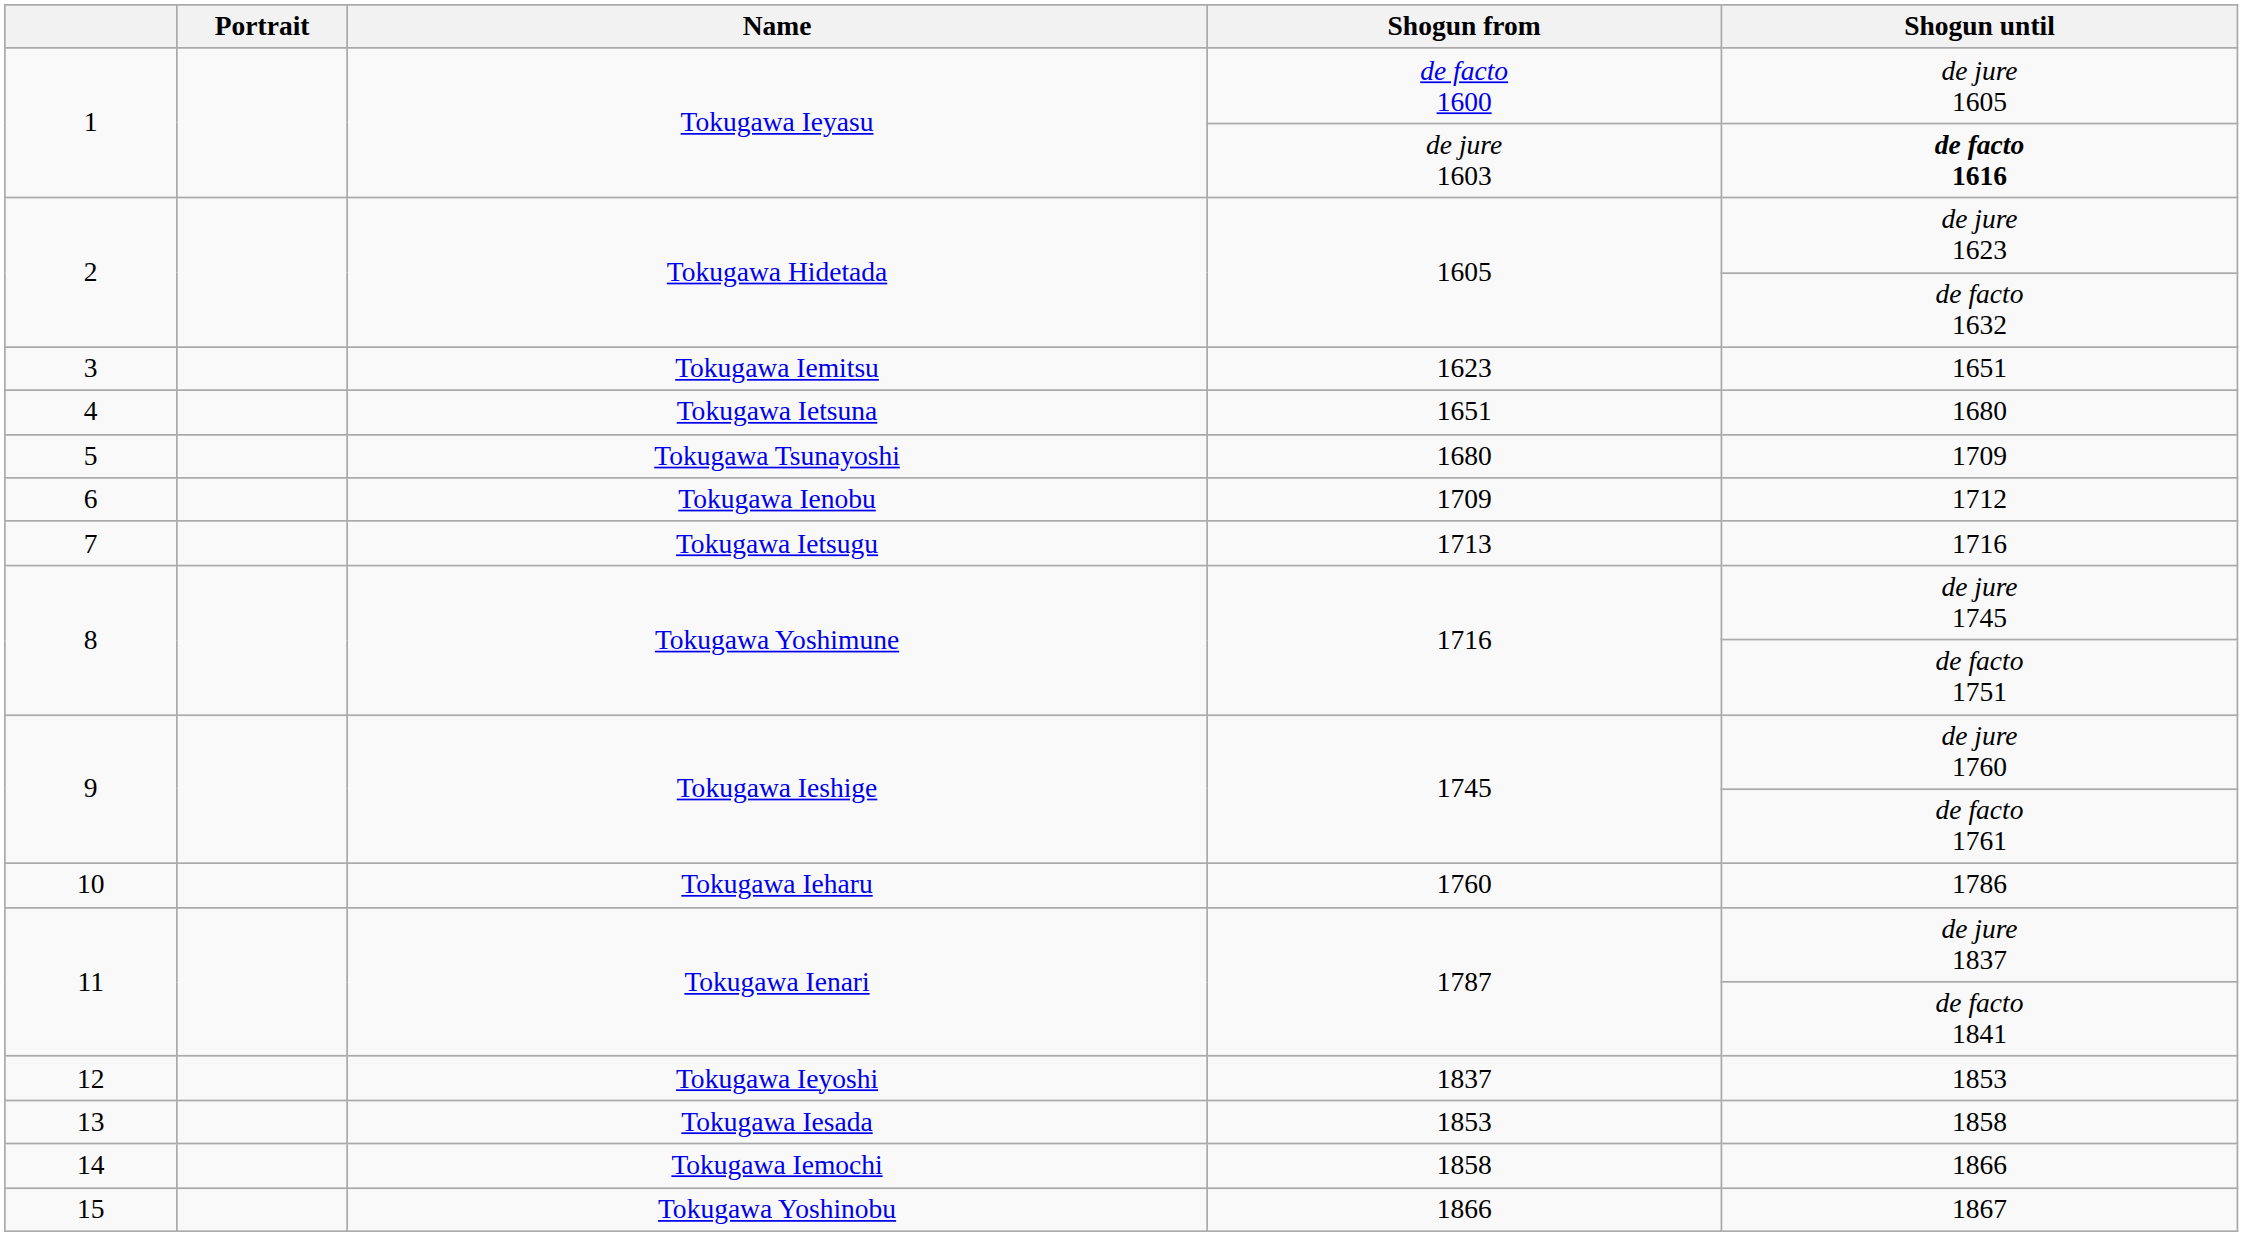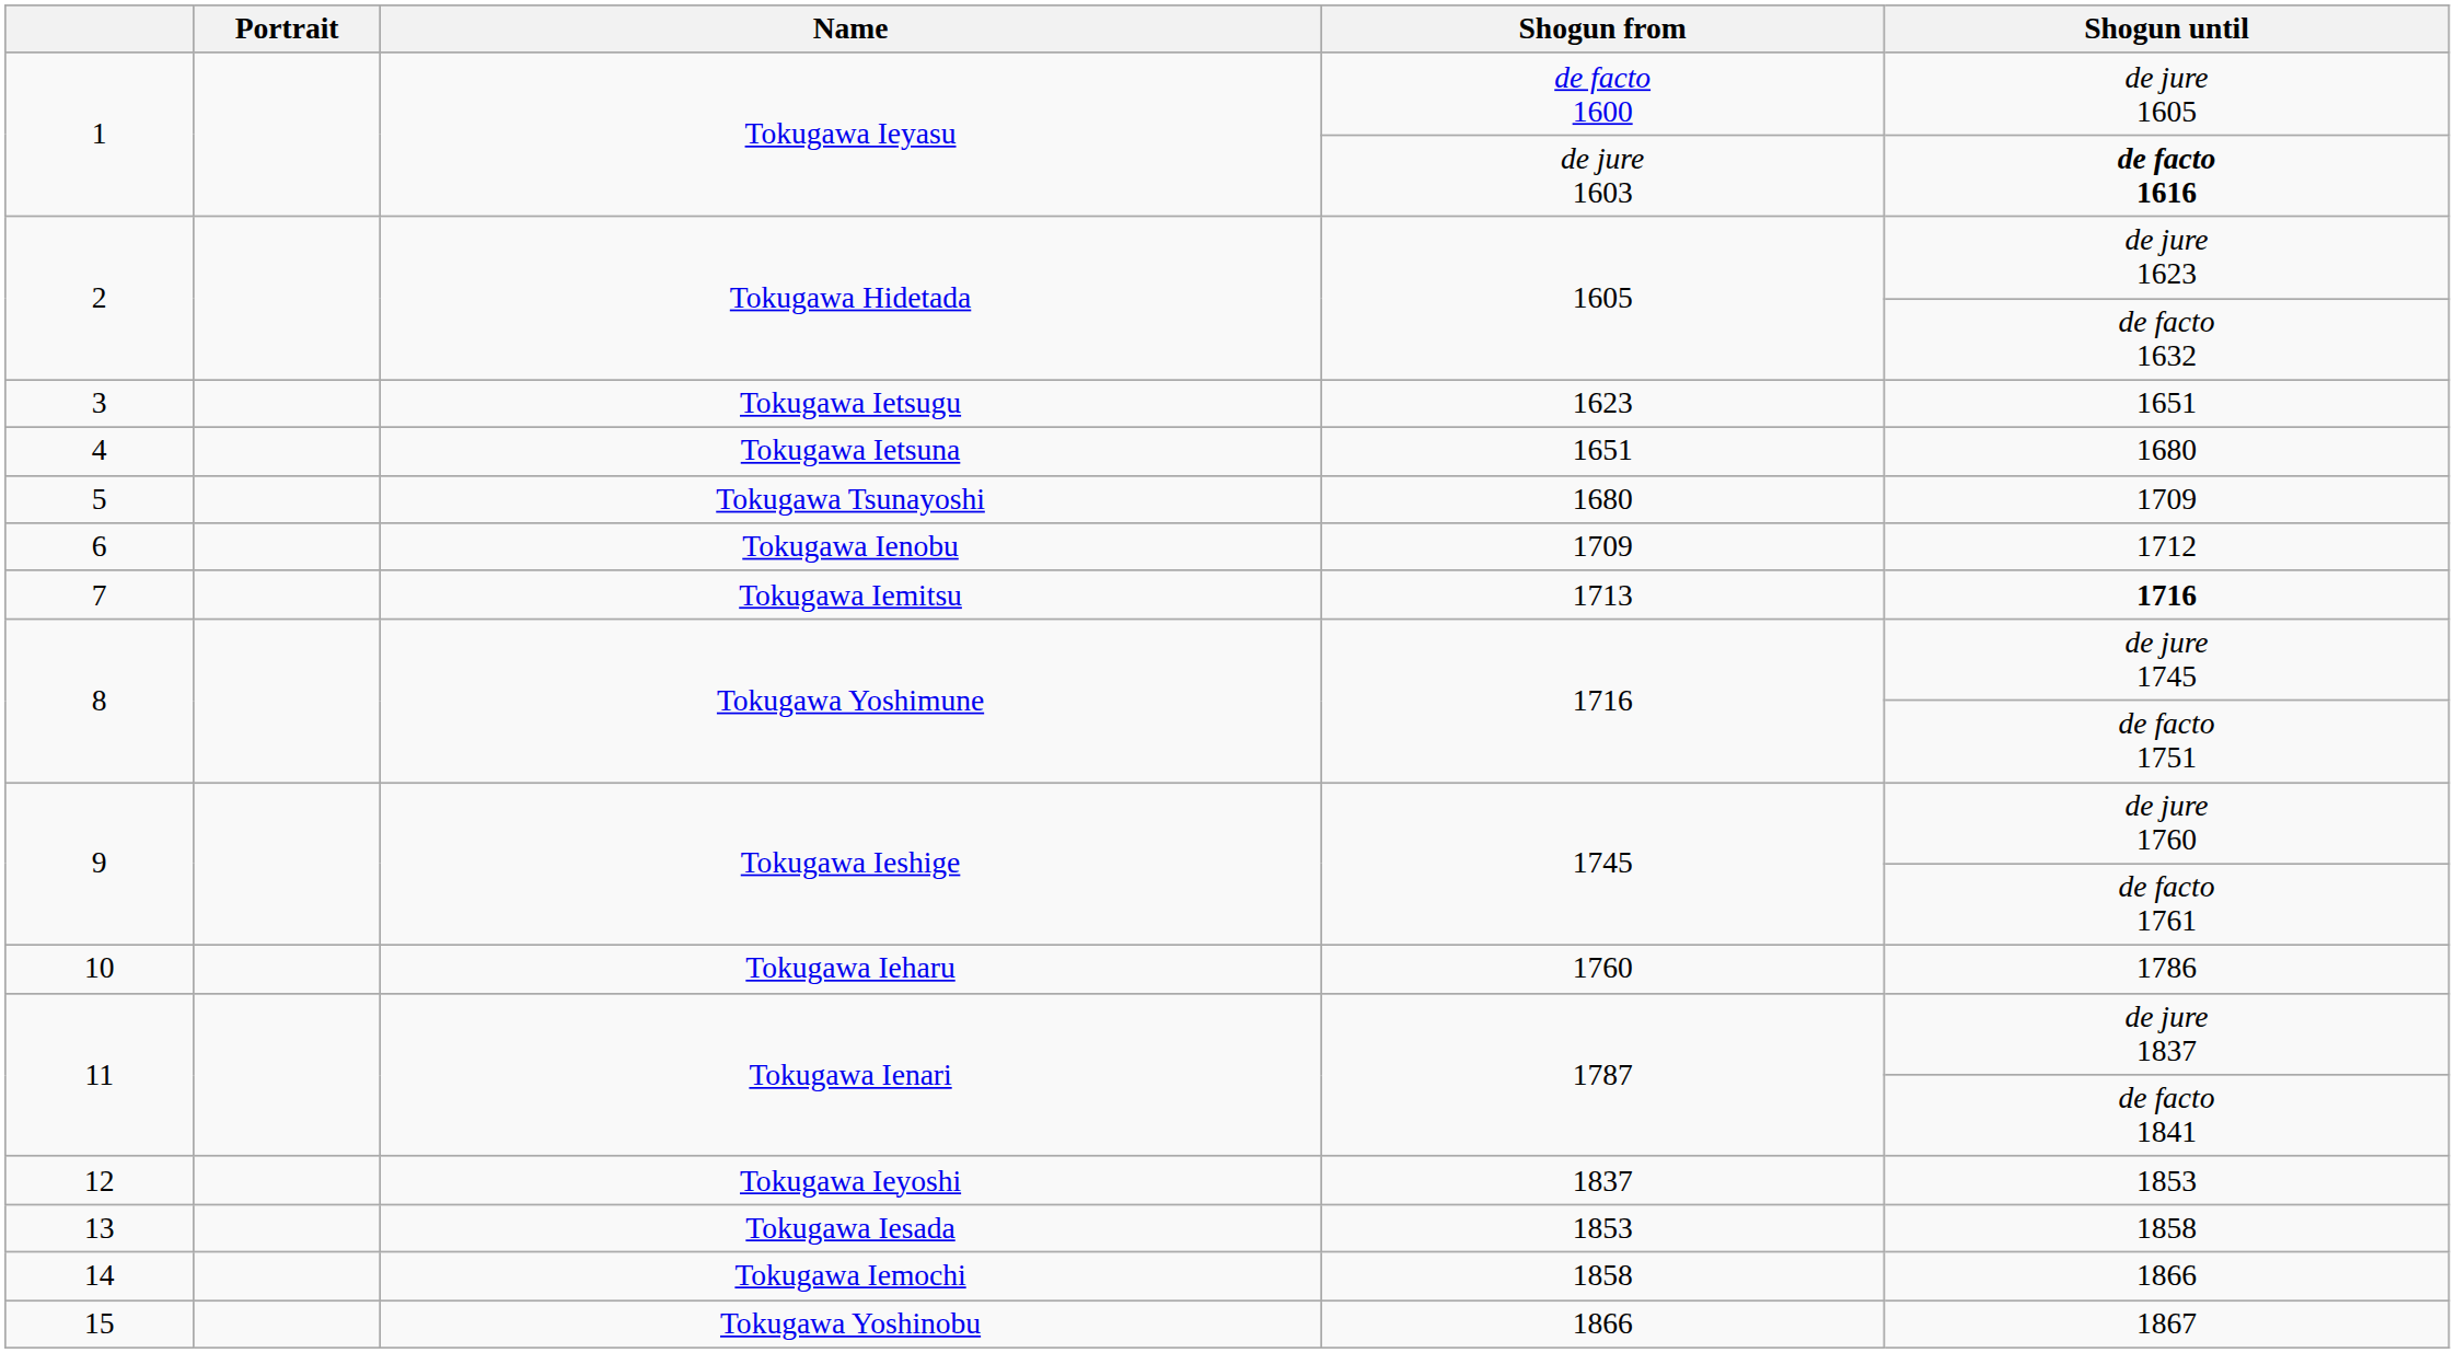1623 | Name: Tokugawa Iemitsu -> Tokugawa Ietsugu
1713 | Name: Tokugawa Ietsugu -> Tokugawa Iemitsu
1713 | Shogun until: normal -> bold
